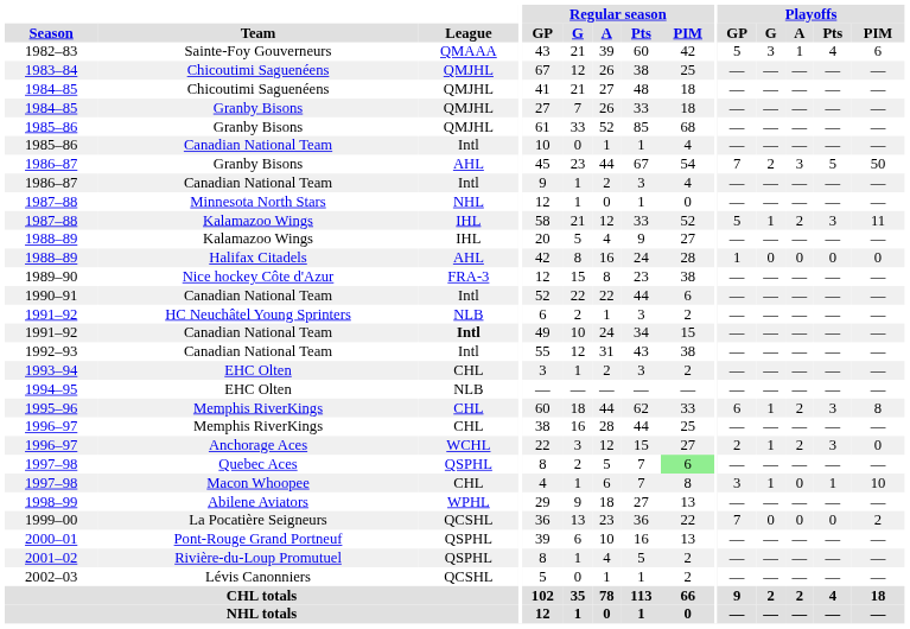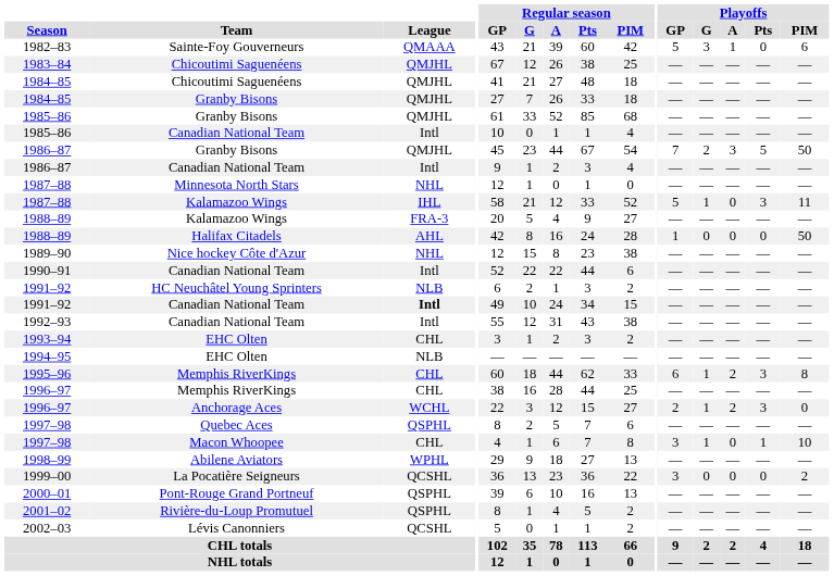1982–83 | Playoffs / Pts: 4 -> 0
1986–87 / Granby Bisons | League: AHL -> QMJHL
1987–88 / Kalamazoo Wings | Playoffs / A: 2 -> 0
1988–89 / Kalamazoo Wings | League: IHL -> FRA-3
1988–89 / Halifax Citadels | Playoffs / PIM: 0 -> 50
1989–90 | League: FRA-3 -> NHL
1997–98 / Quebec Aces | Regular season / PIM: lightgreen background -> no background
1999–00 | Playoffs / GP: 7 -> 3
